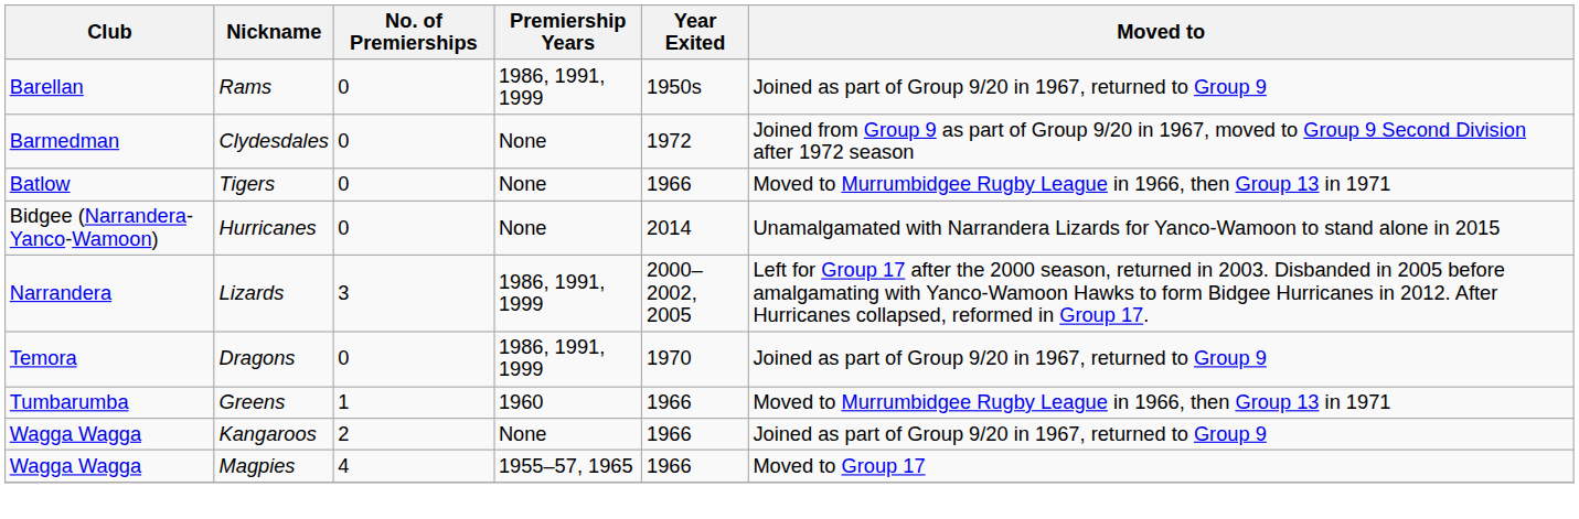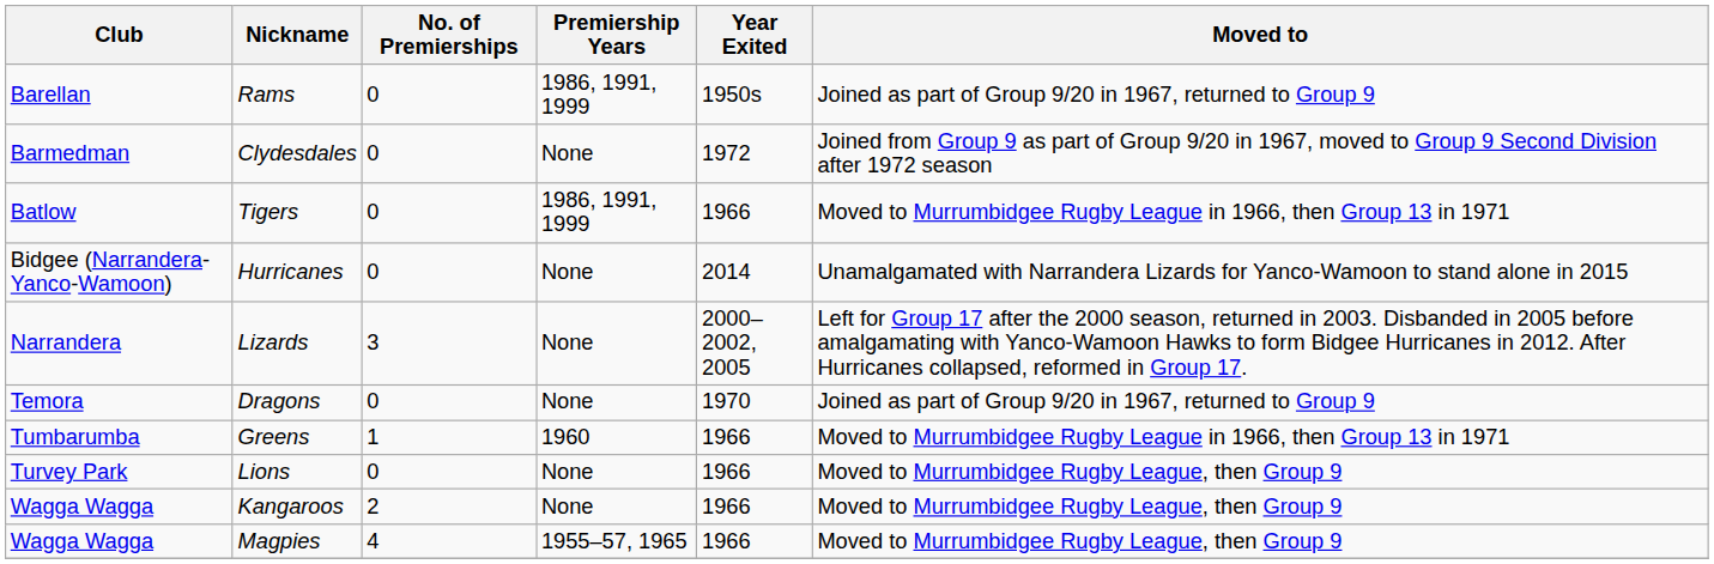Tigers | Premiership Years: None -> 1986, 1991, 1999
Lizards | Premiership Years: 1986, 1991, 1999 -> None
Dragons | Premiership Years: 1986, 1991, 1999 -> None
+ row: Turvey Park | Lions | 0 | None | 1966 | Moved to Murrumbidgee Rugby League, then Group 9
Kangaroos | Moved to: Joined as part of Group 9/20 in 1967, returned to Group 9 -> Moved to Murrumbidgee Rugby League, then Group 9
Magpies | Moved to: Moved to Group 17 -> Moved to Murrumbidgee Rugby League, then Group 9
